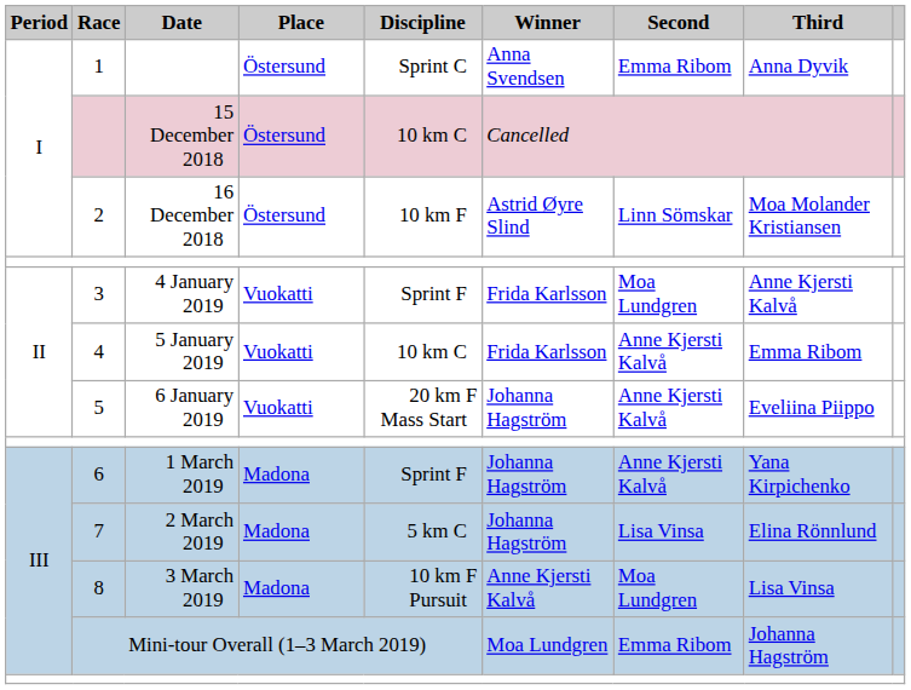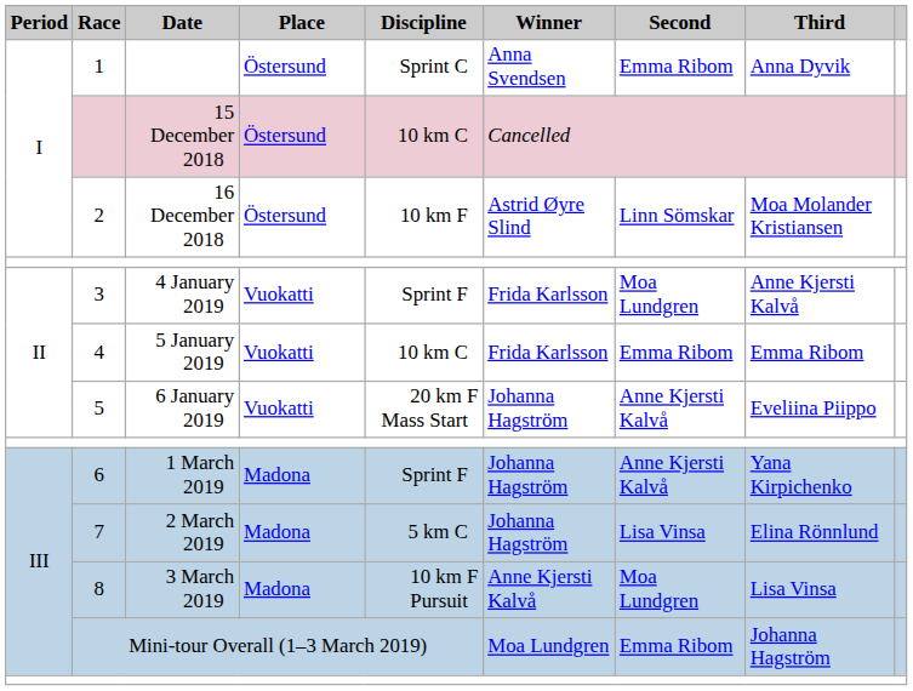4 | Second: Anne Kjersti Kalvå -> Emma Ribom
